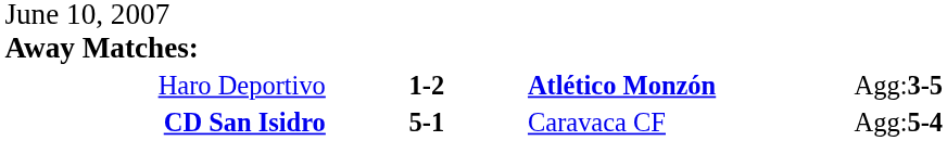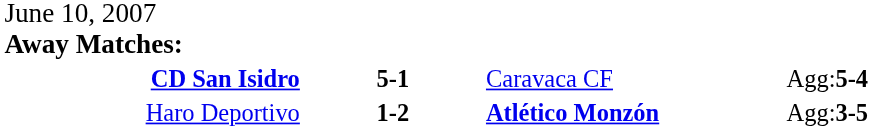rows swapped: Haro Deportivo <-> CD San Isidro
